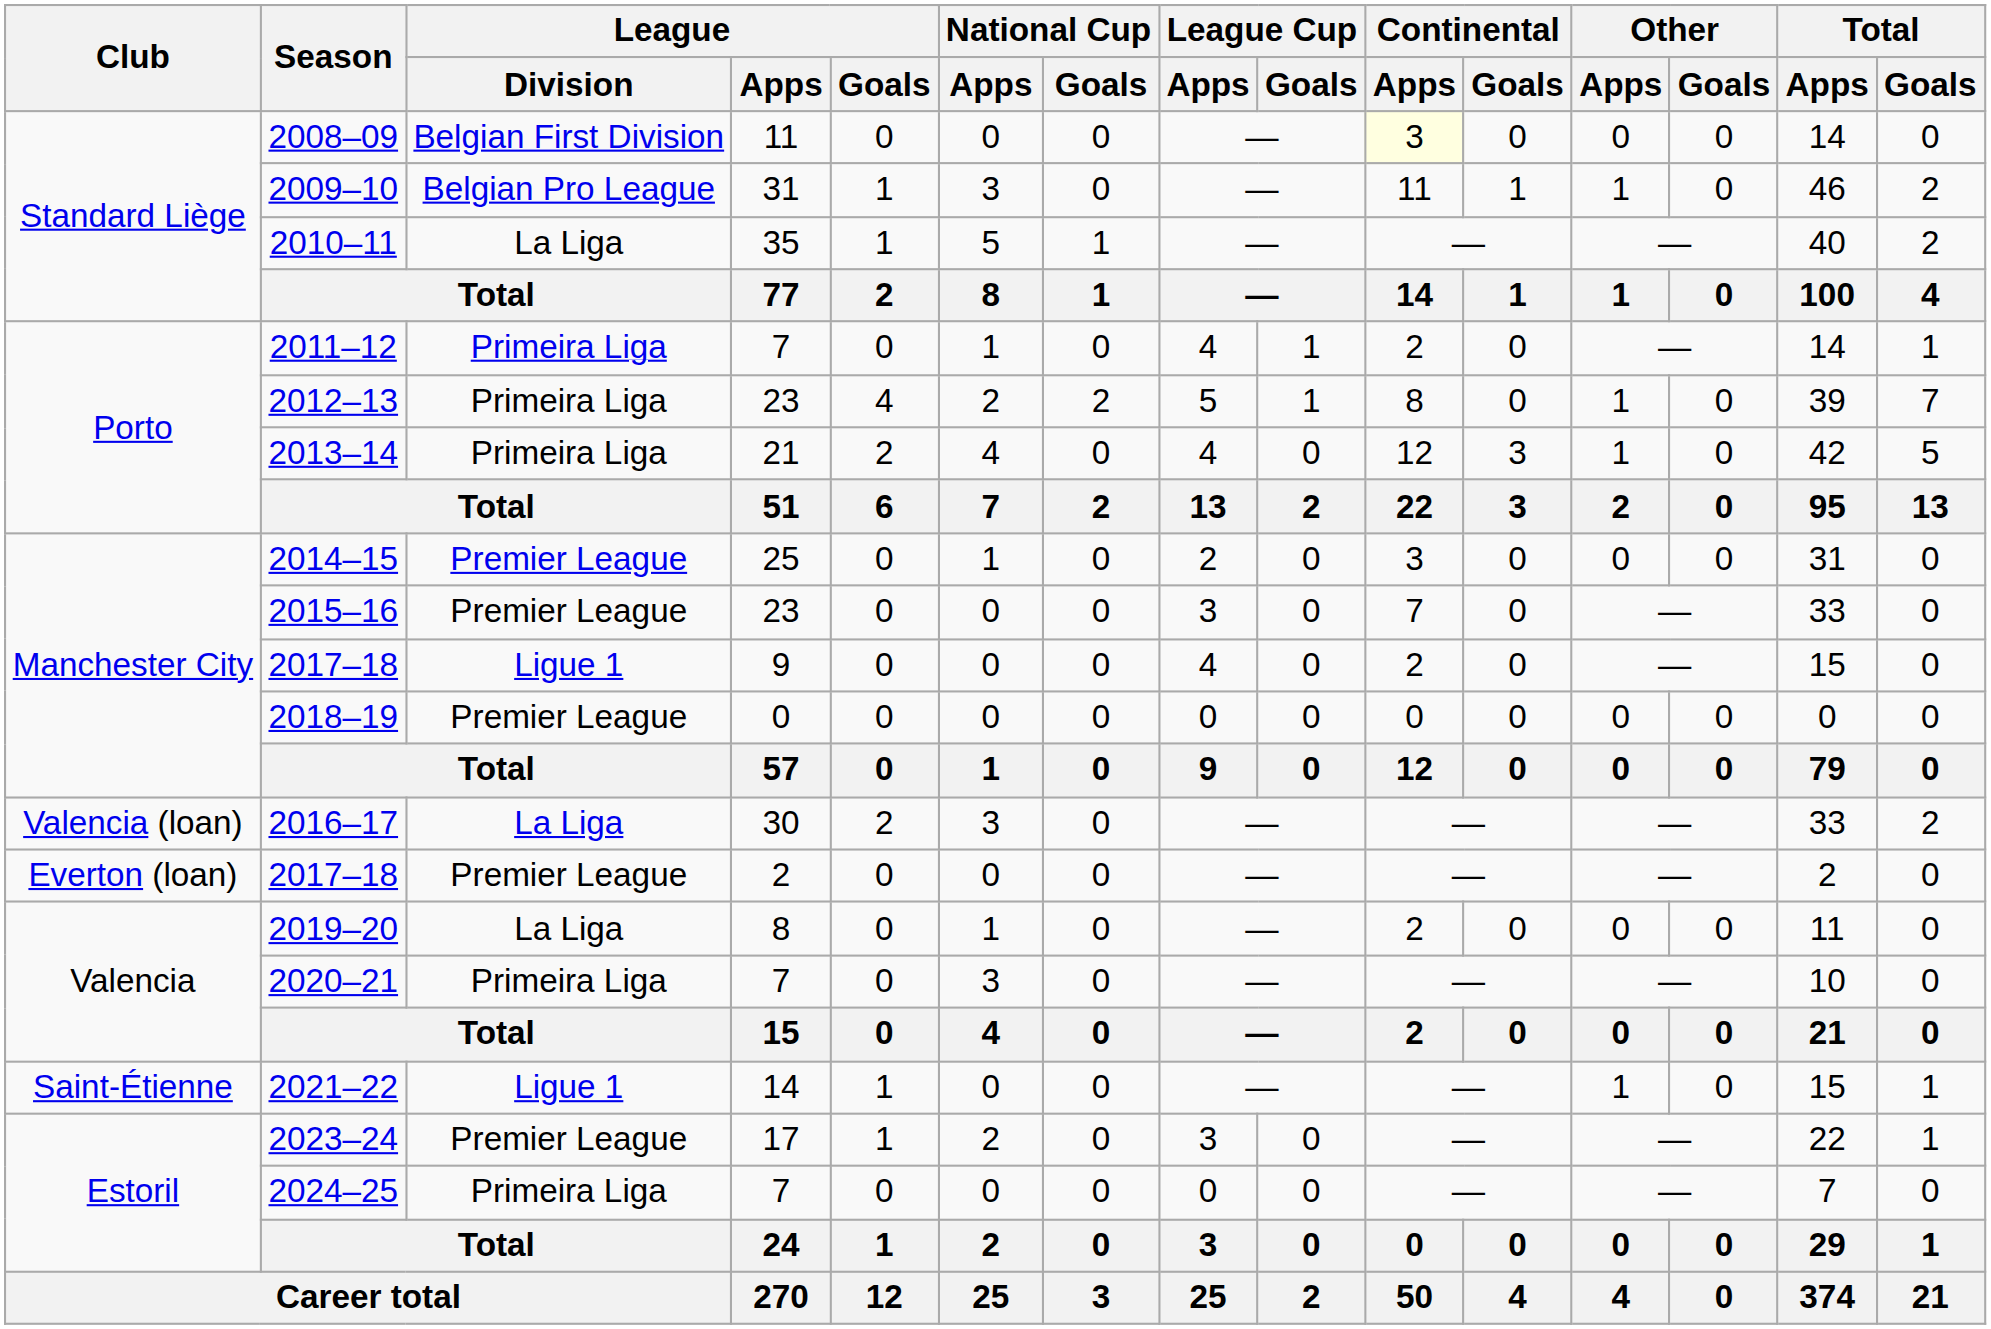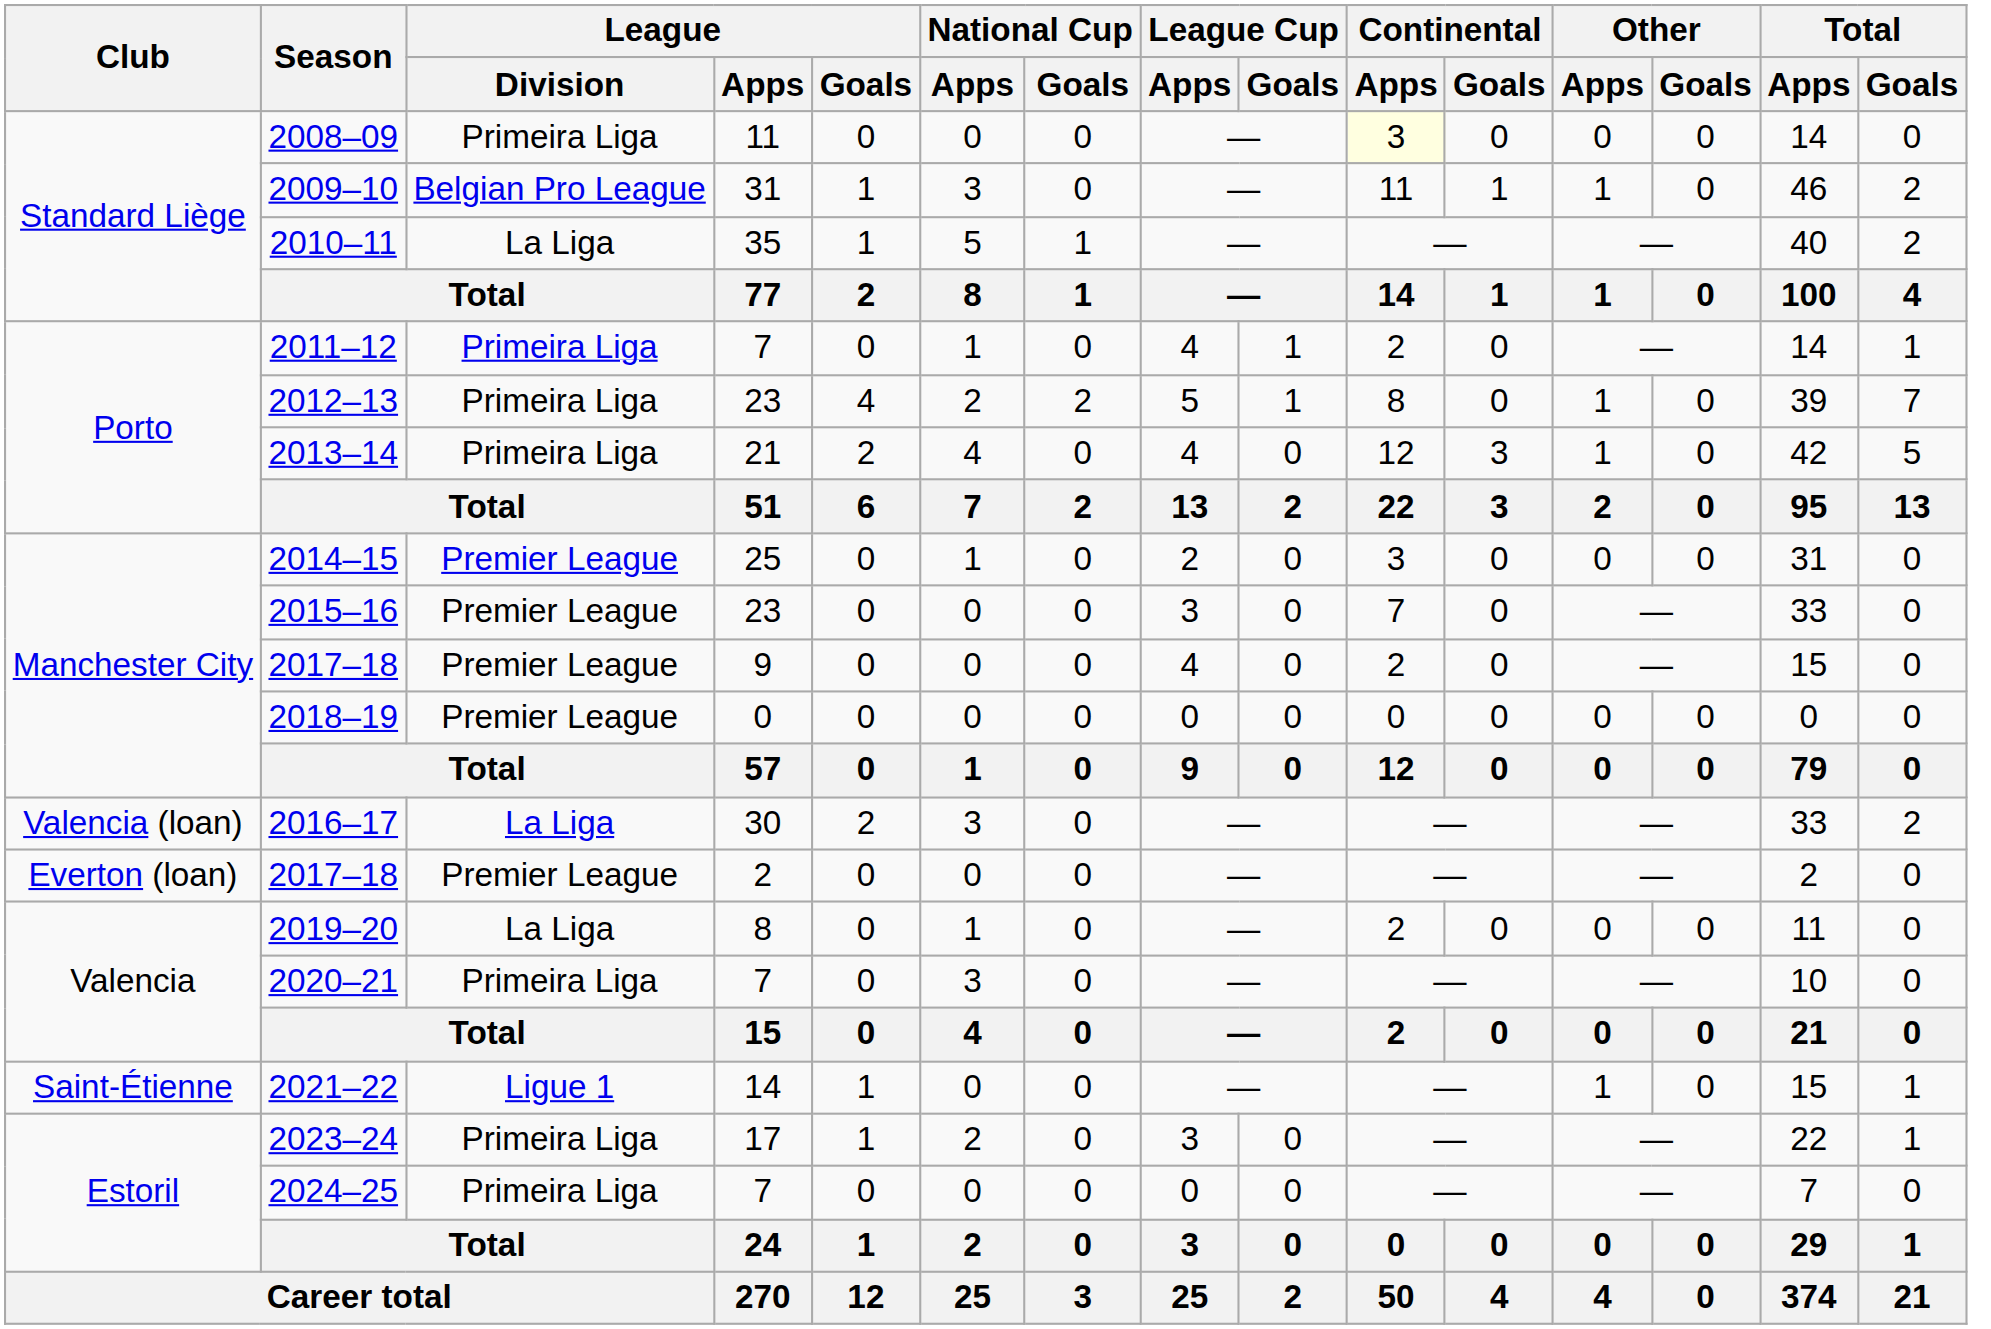2008–09 | League / Division: Belgian First Division -> Primeira Liga
2017–18 / 9 | League / Division: Ligue 1 -> Premier League
2023–24 | League / Division: Premier League -> Primeira Liga
